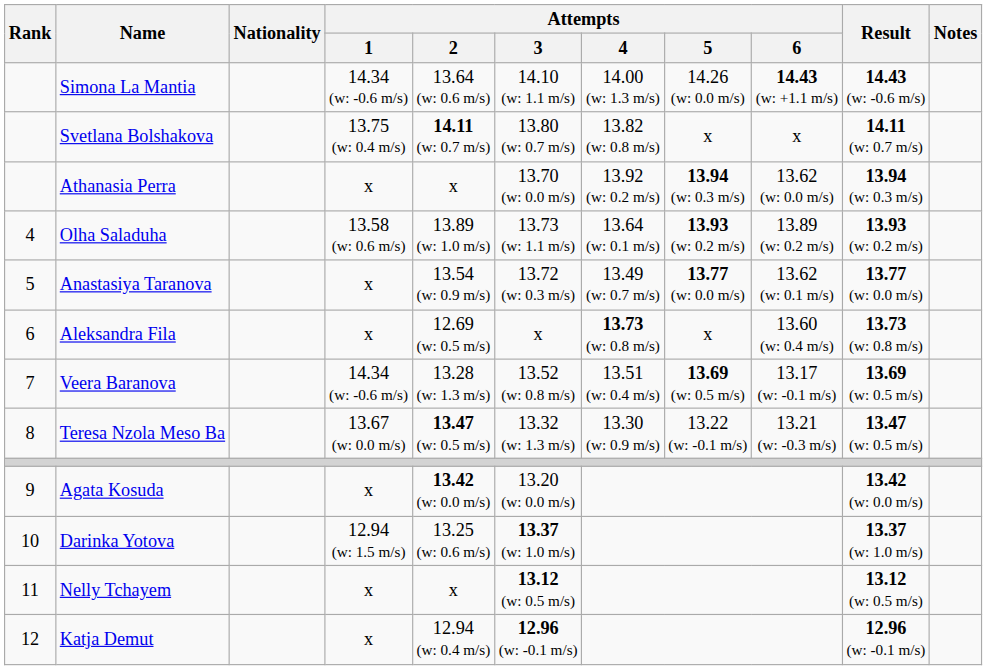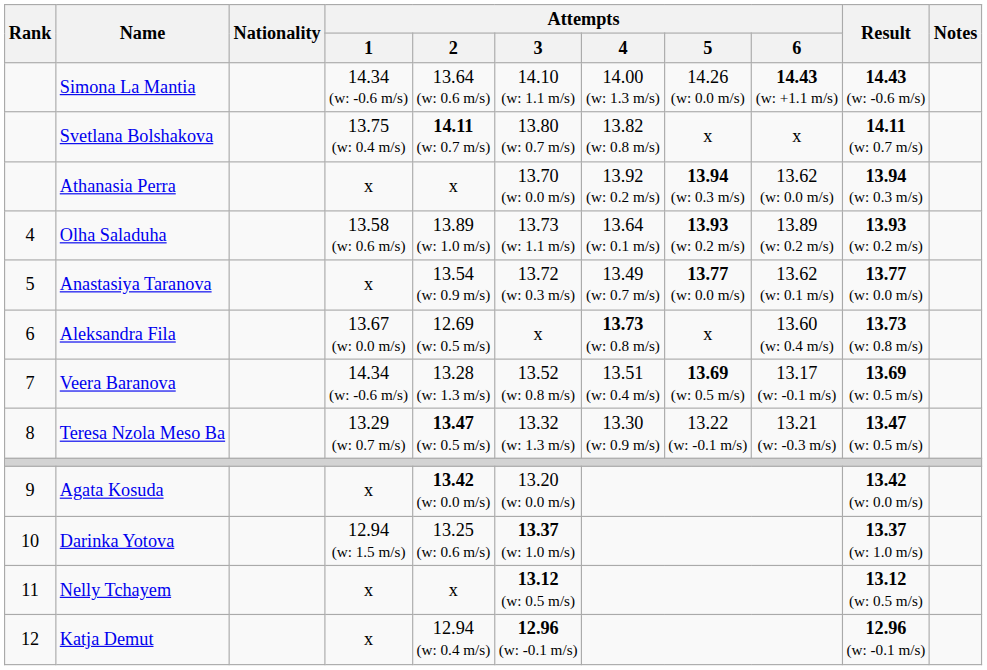Aleksandra Fila | Attempts / 1: x -> 13.67 (w: 0.0 m/s)
Teresa Nzola Meso Ba | Attempts / 1: 13.67 (w: 0.0 m/s) -> 13.29 (w: 0.7 m/s)
